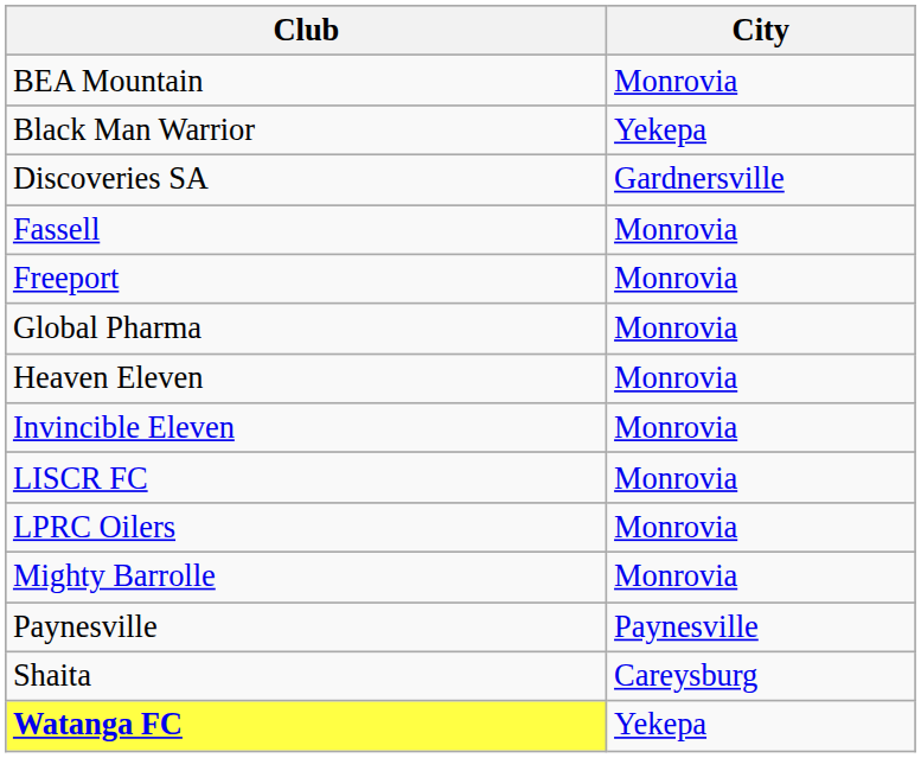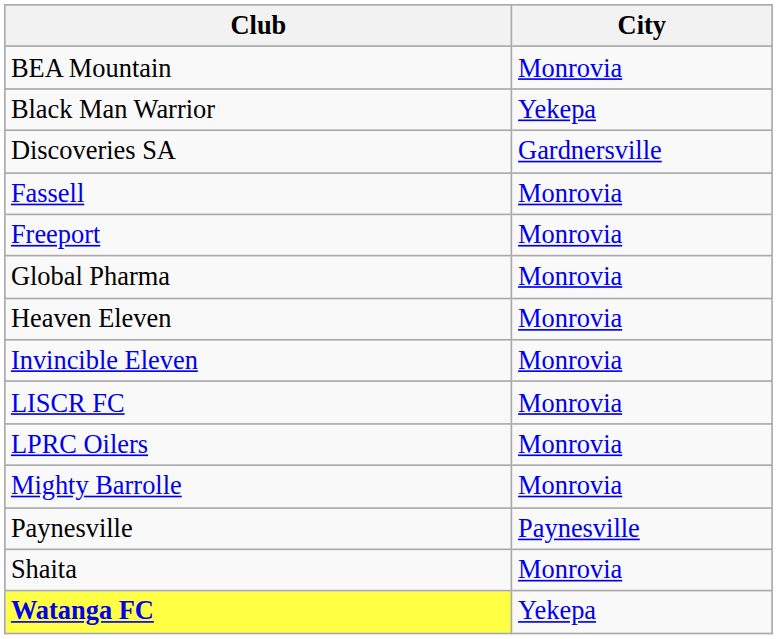Shaita | City: Careysburg -> Monrovia
